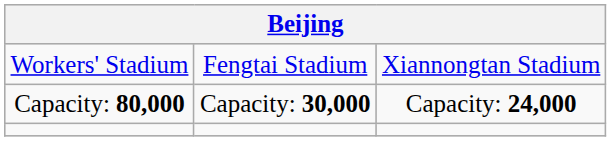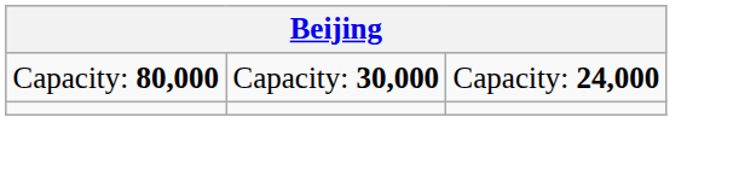- row: Workers' Stadium | Fengtai Stadium | Xiannongtan Stadium
